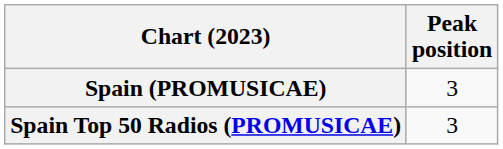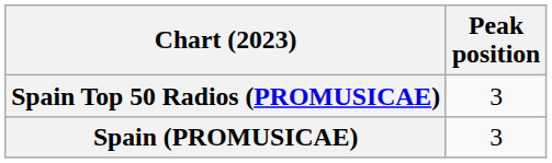rows swapped: Spain (PROMUSICAE) <-> Spain Top 50 Radios (PROMUSICAE)
